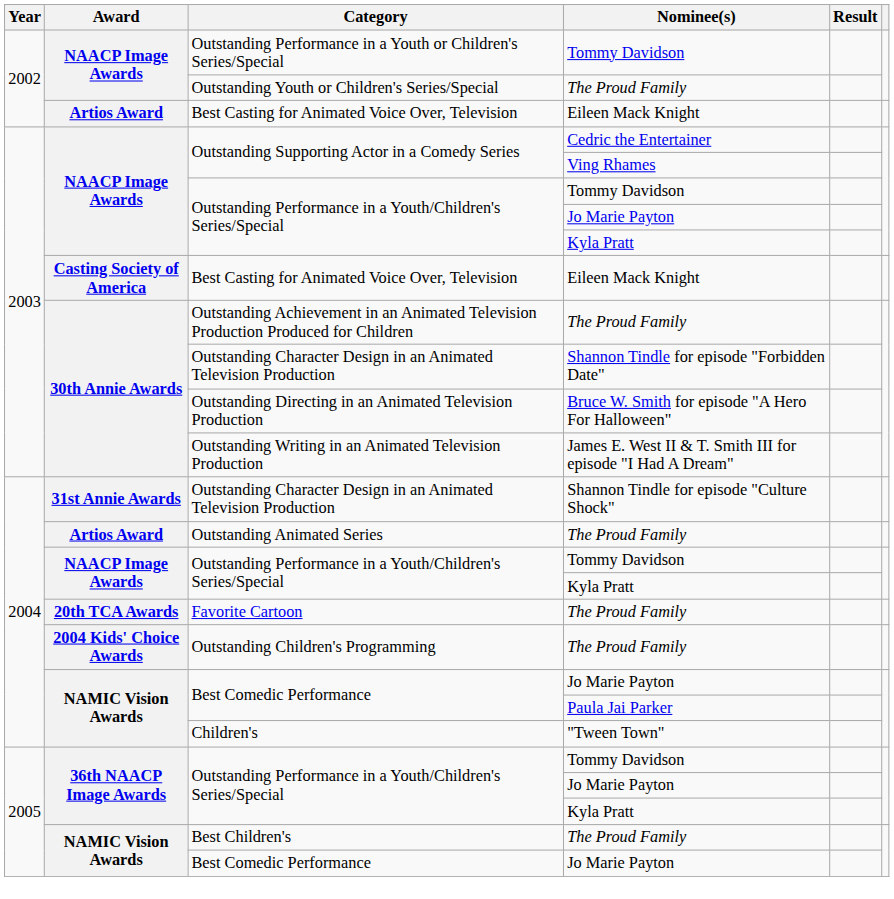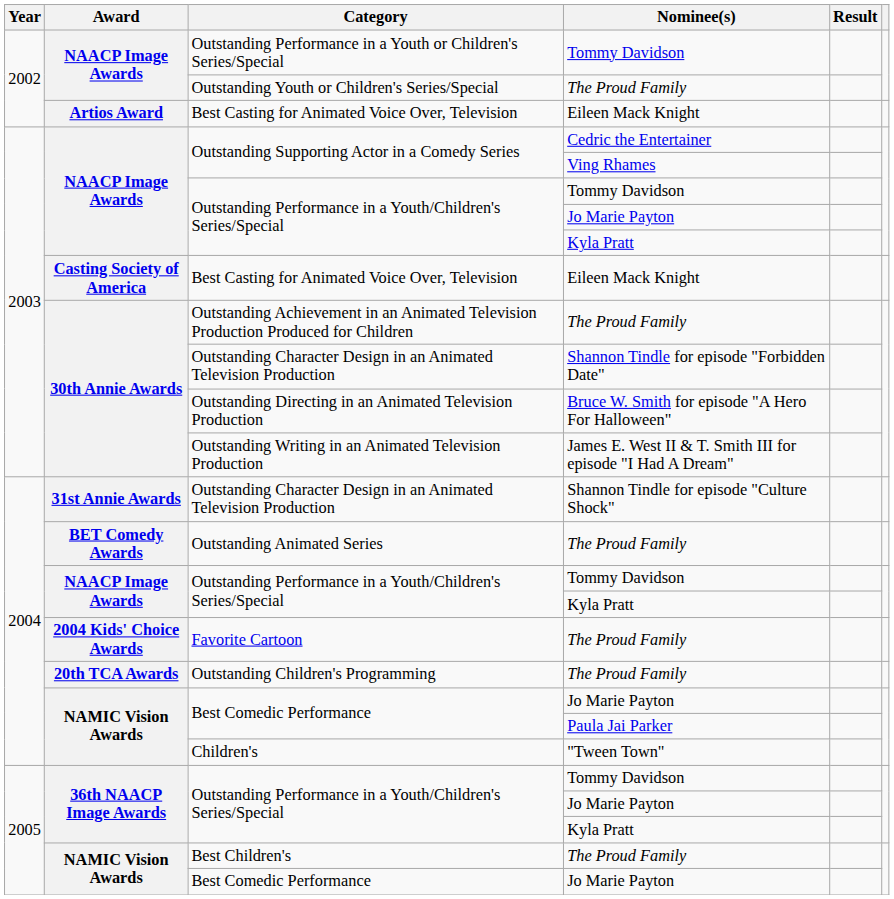Outstanding Animated Series | Award: Artios Award -> BET Comedy Awards
Favorite Cartoon | Award: 20th TCA Awards -> 2004 Kids' Choice Awards
Outstanding Children's Programming | Award: 2004 Kids' Choice Awards -> 20th TCA Awards
